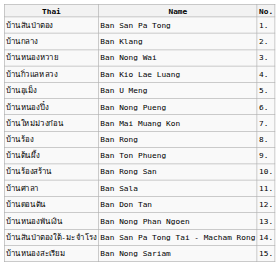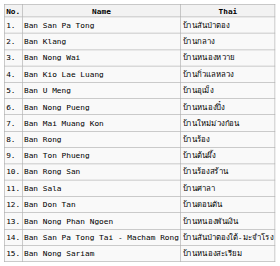columns swapped: No. <-> Thai
